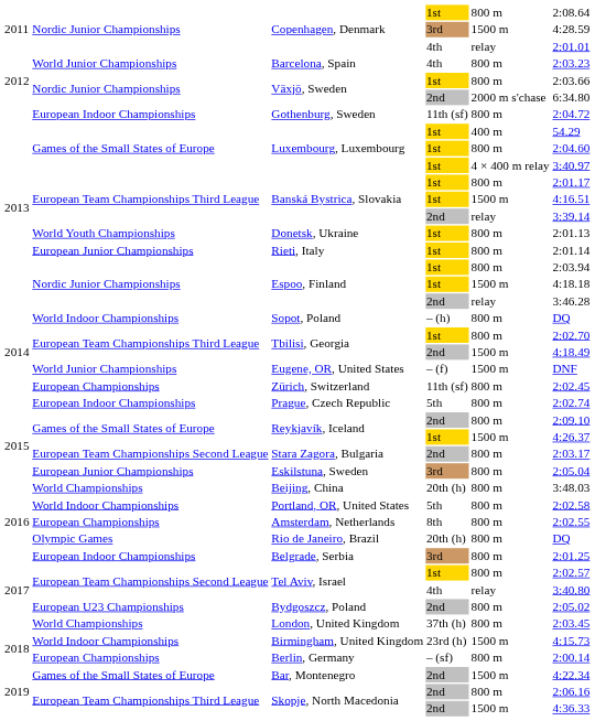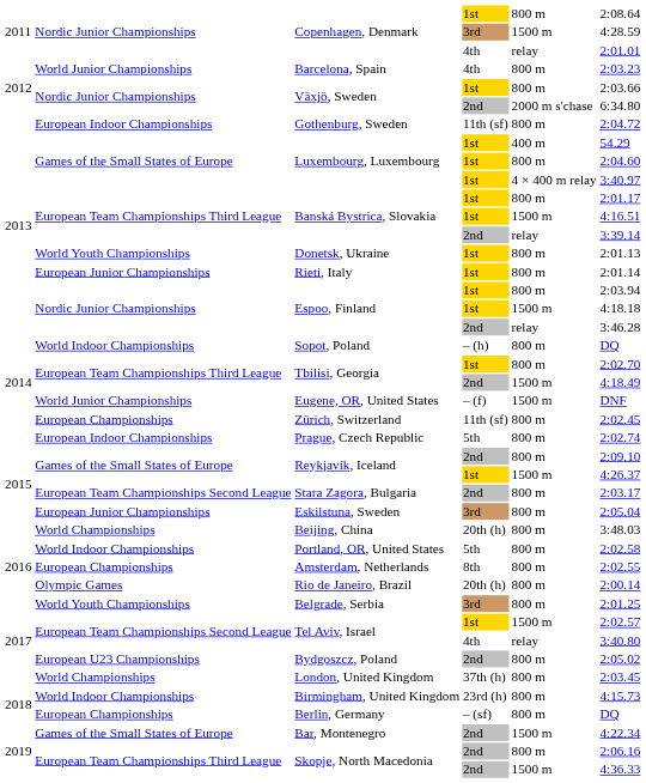Rio de Janeiro, Brazil | column 6: DQ -> 2:00.14
Belgrade, Serbia | column 2: European Indoor Championships -> World Youth Championships
Tel Aviv, Israel / 1st | column 5: 800 m -> 1500 m
Birmingham, United Kingdom | column 5: 1500 m -> 800 m
Berlin, Germany | column 6: 2:00.14 -> DQ
